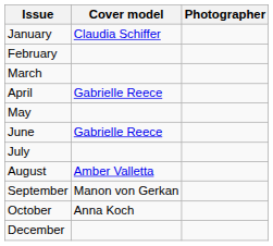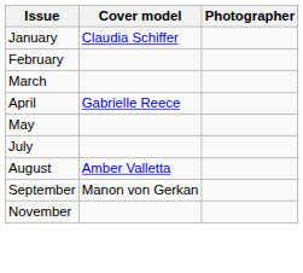- row: June | Gabrielle Reece
- row: October | Anna Koch
+ row: November
- row: December
